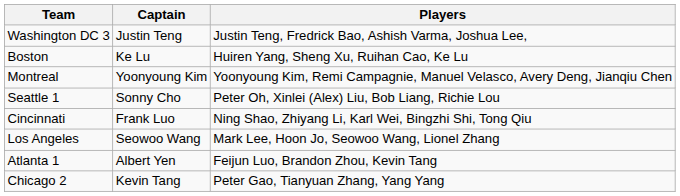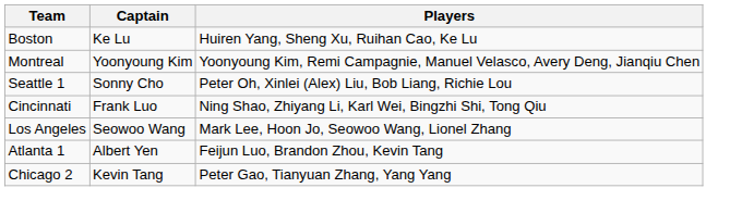- row: Washington DC 3 | Justin Teng | Justin Teng, Fredrick Bao, Ashish Varma, Joshua Lee,
